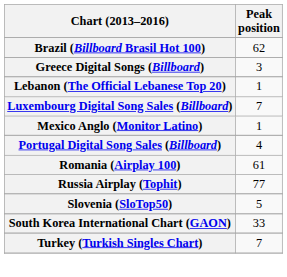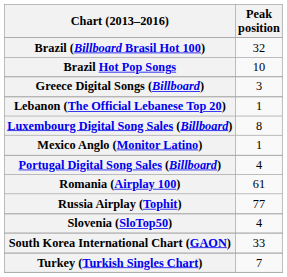Brazil (Billboard Brasil Hot 100) | Peak position: 62 -> 32
+ row: Brazil Hot Pop Songs | 10
Luxembourg Digital Song Sales (Billboard) | Peak position: 7 -> 8
Slovenia (SloTop50) | Peak position: 5 -> 4
